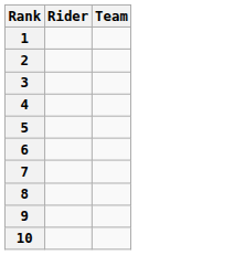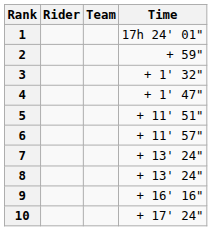+ column: Time | 17h 24' 01" | + 59" | + 1' 32" | + 1' 47" | + 11' 51" | + 11' 57" | + 13' 24" | + 13' 24" | + 16' 16" | + 17' 24"
